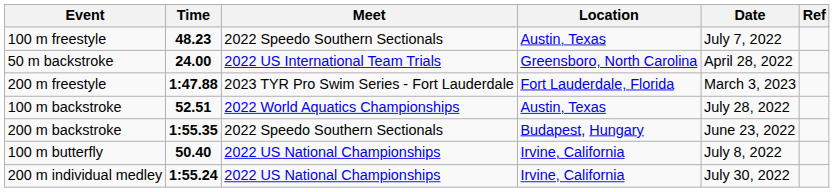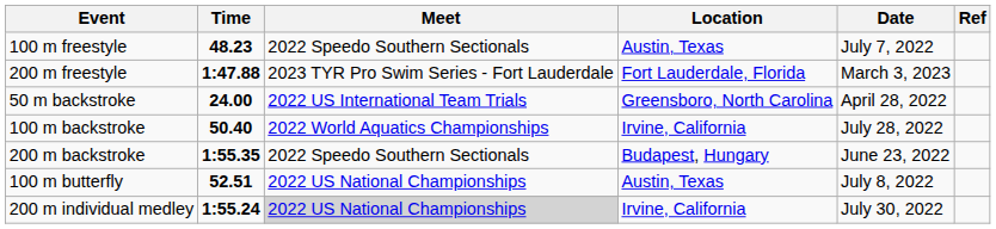rows swapped: 200 m freestyle <-> 50 m backstroke
100 m backstroke | Time: 52.51 -> 50.40
100 m backstroke | Location: Austin, Texas -> Irvine, California
100 m butterfly | Time: 50.40 -> 52.51
100 m butterfly | Location: Irvine, California -> Austin, Texas
200 m individual medley | Meet: no background -> lightgrey background
